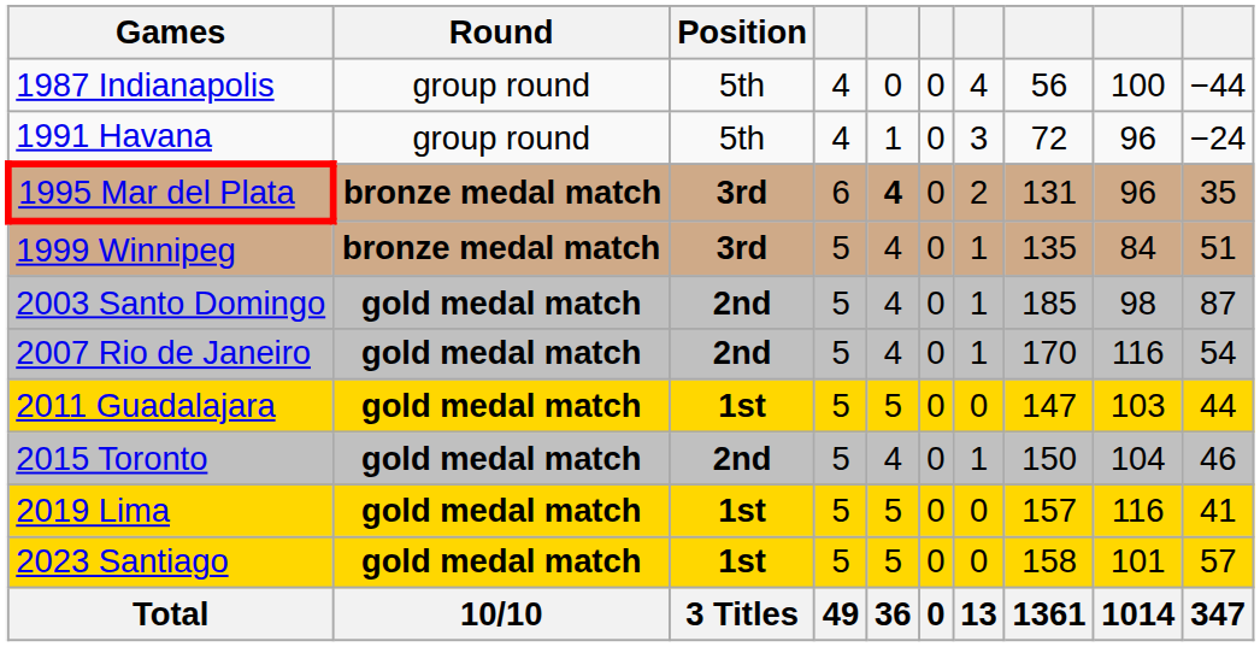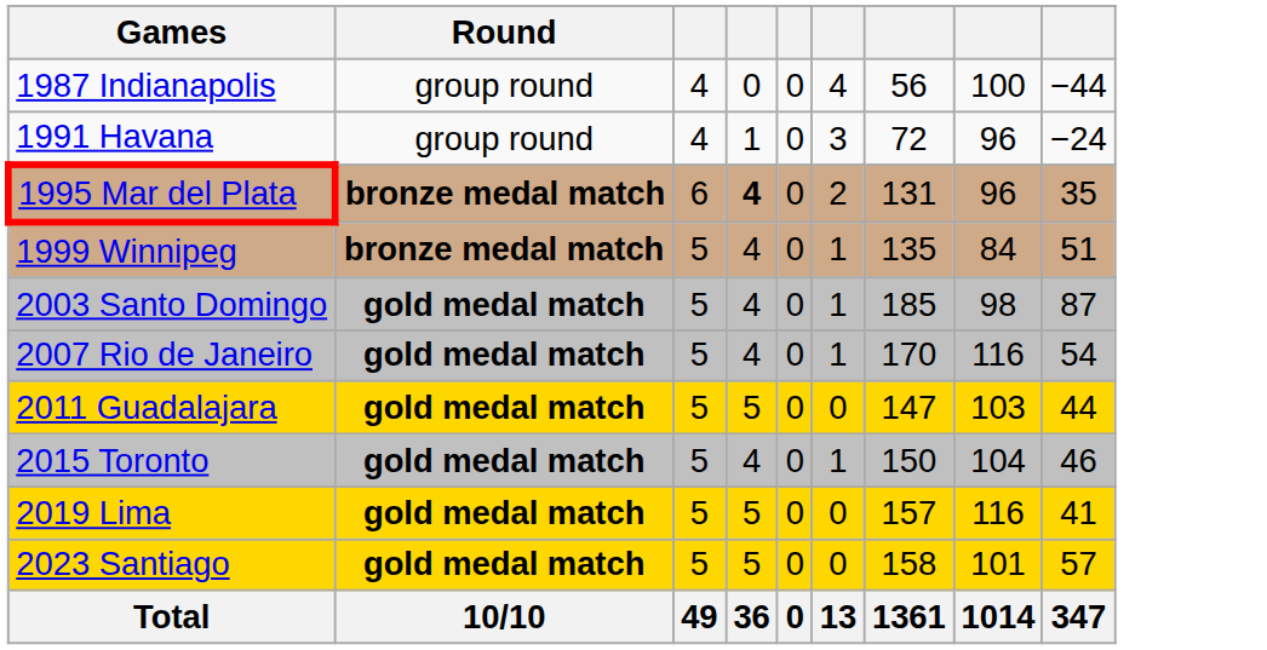- column: Position | 5th | 5th | 3rd | 3rd | 2nd | 2nd | 1st | 2nd | 1st | 1st | 3 Titles
